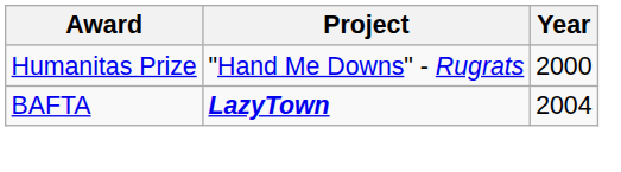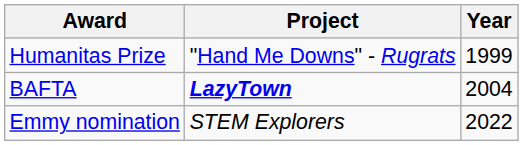Humanitas Prize | Year: 2000 -> 1999
+ row: Emmy nomination | STEM Explorers | 2022
